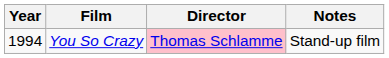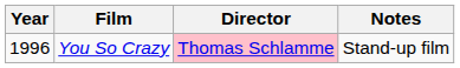You So Crazy | Year: 1994 -> 1996
